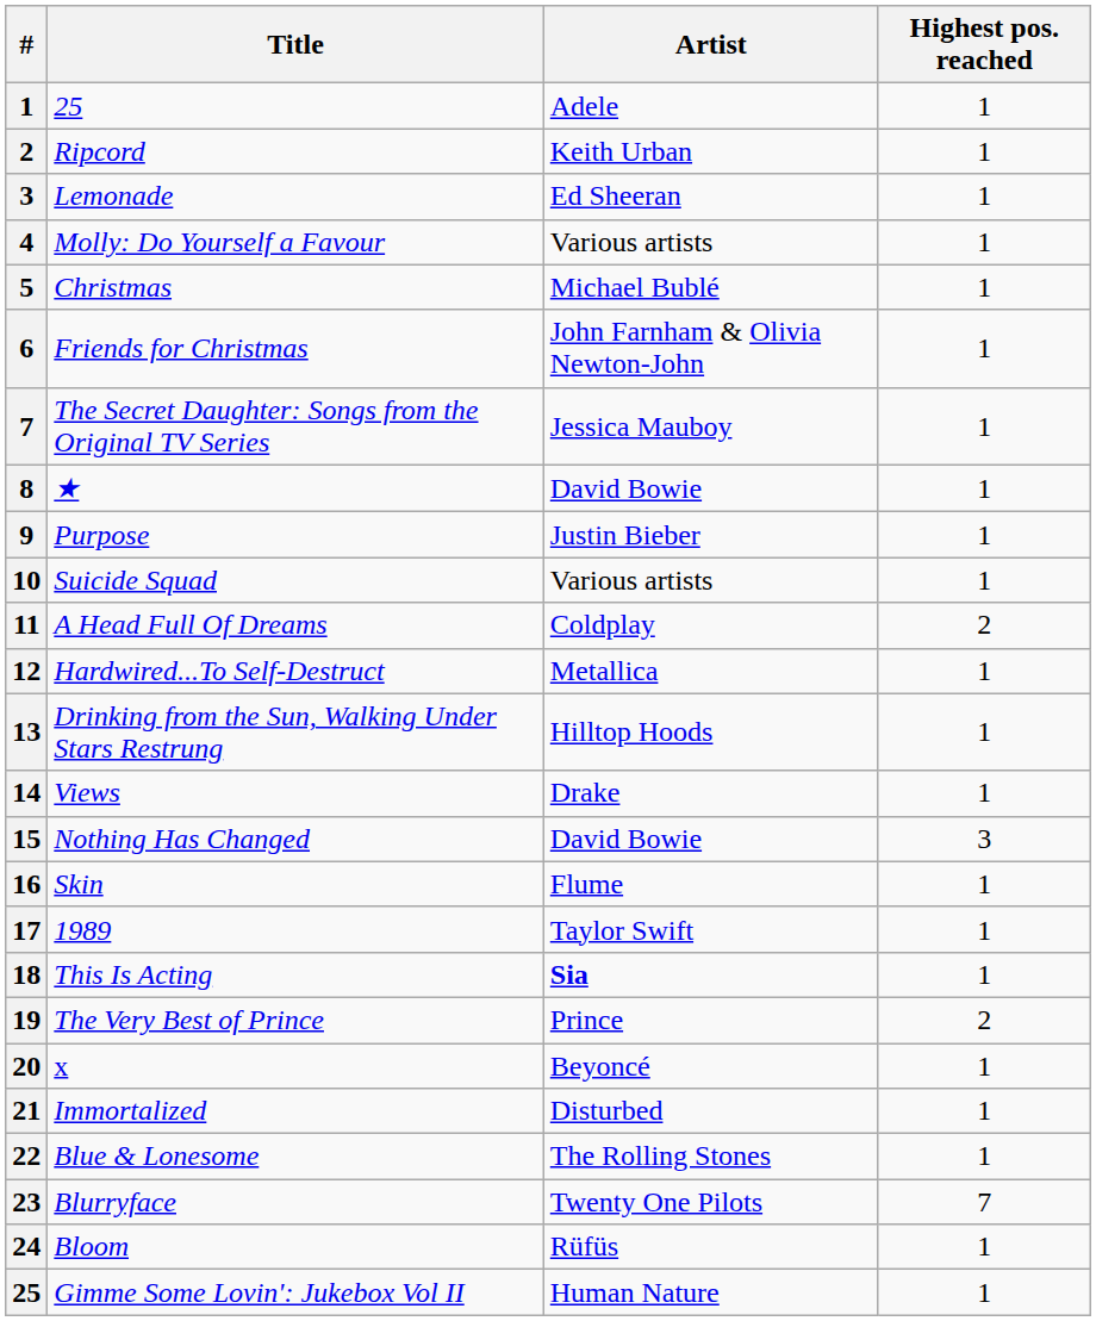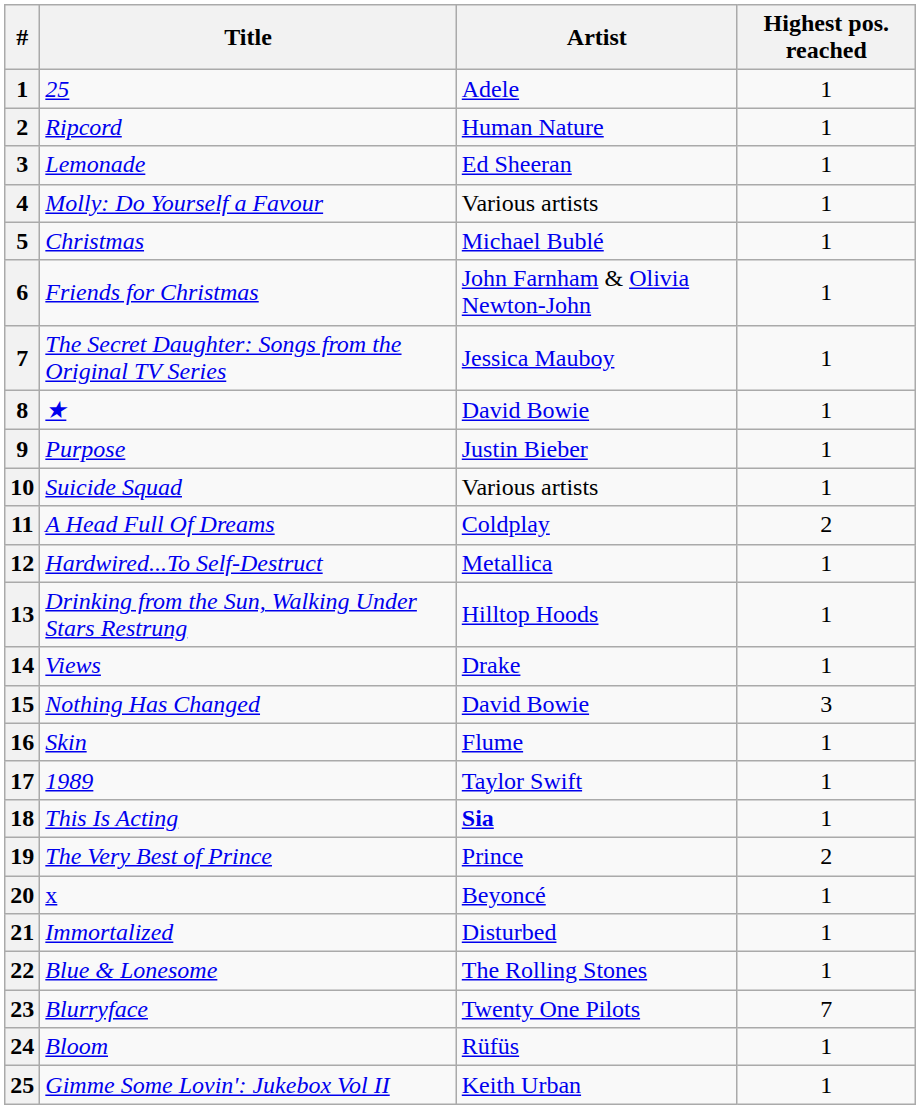Ripcord | Artist: Keith Urban -> Human Nature
Gimme Some Lovin': Jukebox Vol II | Artist: Human Nature -> Keith Urban
